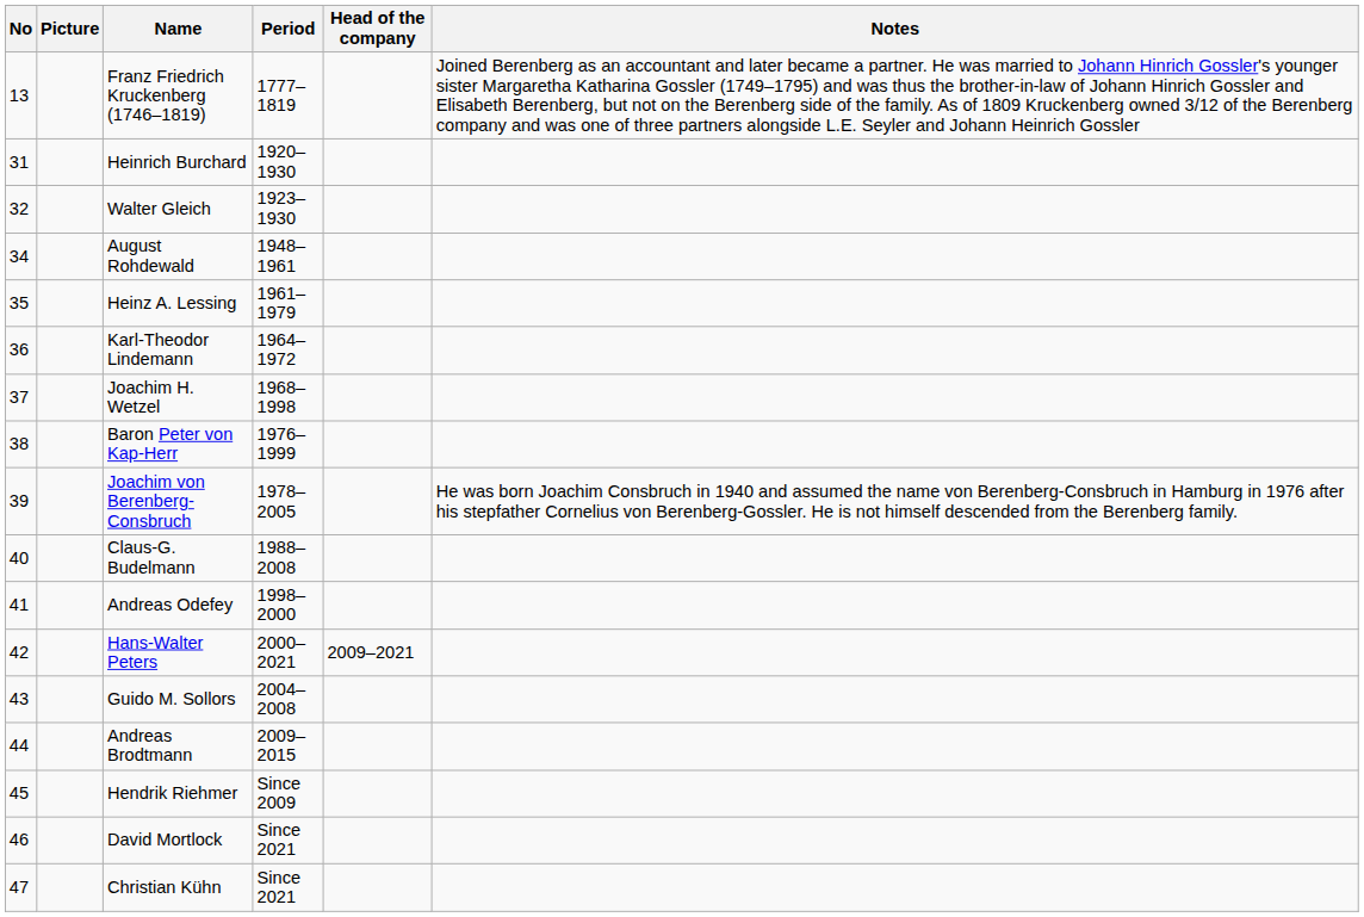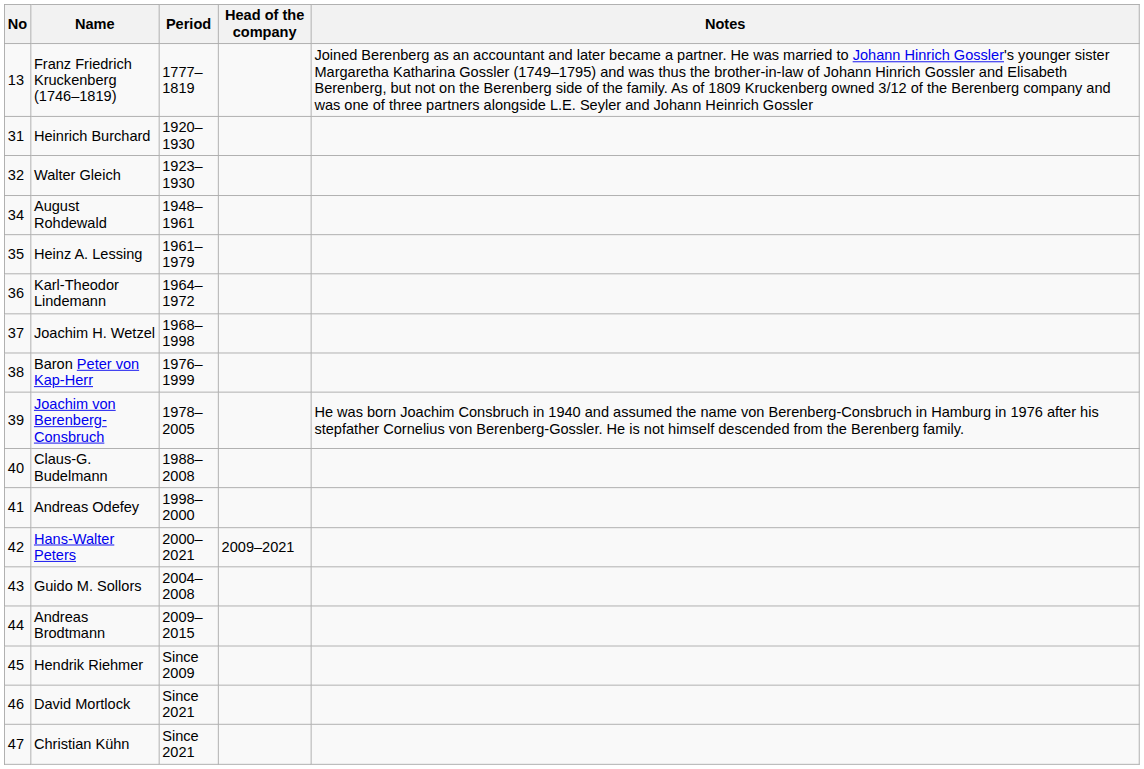- column: Picture
